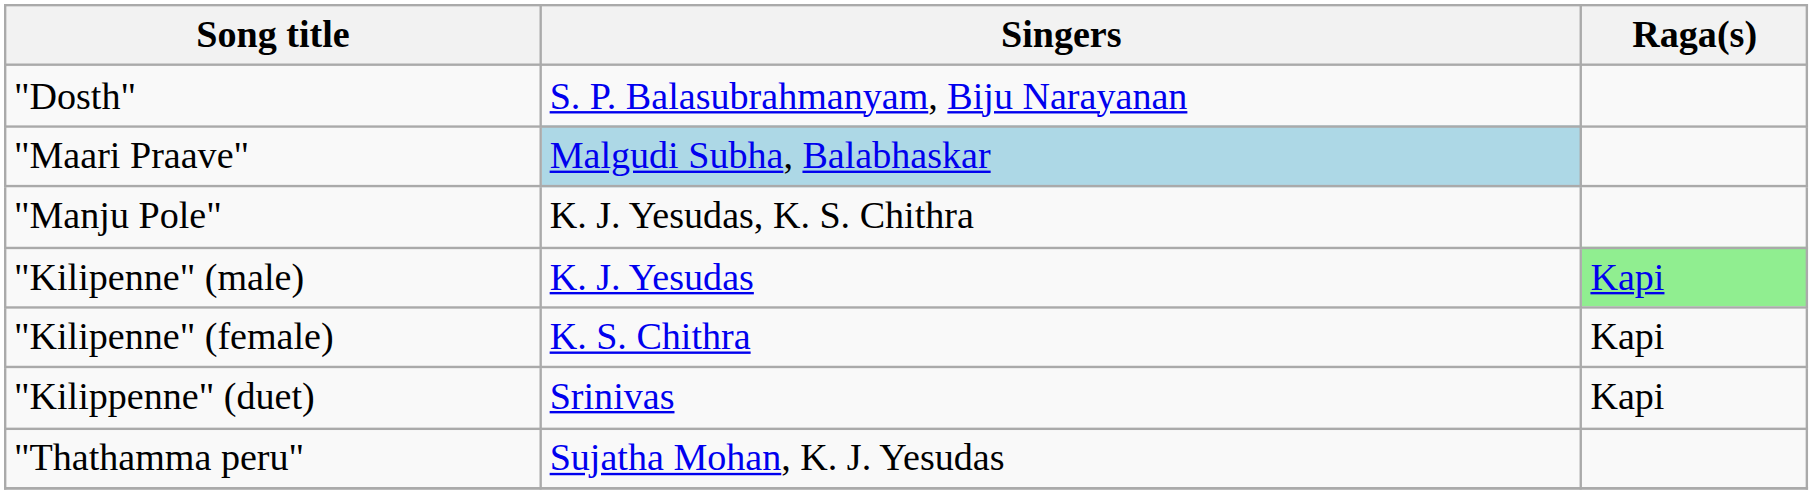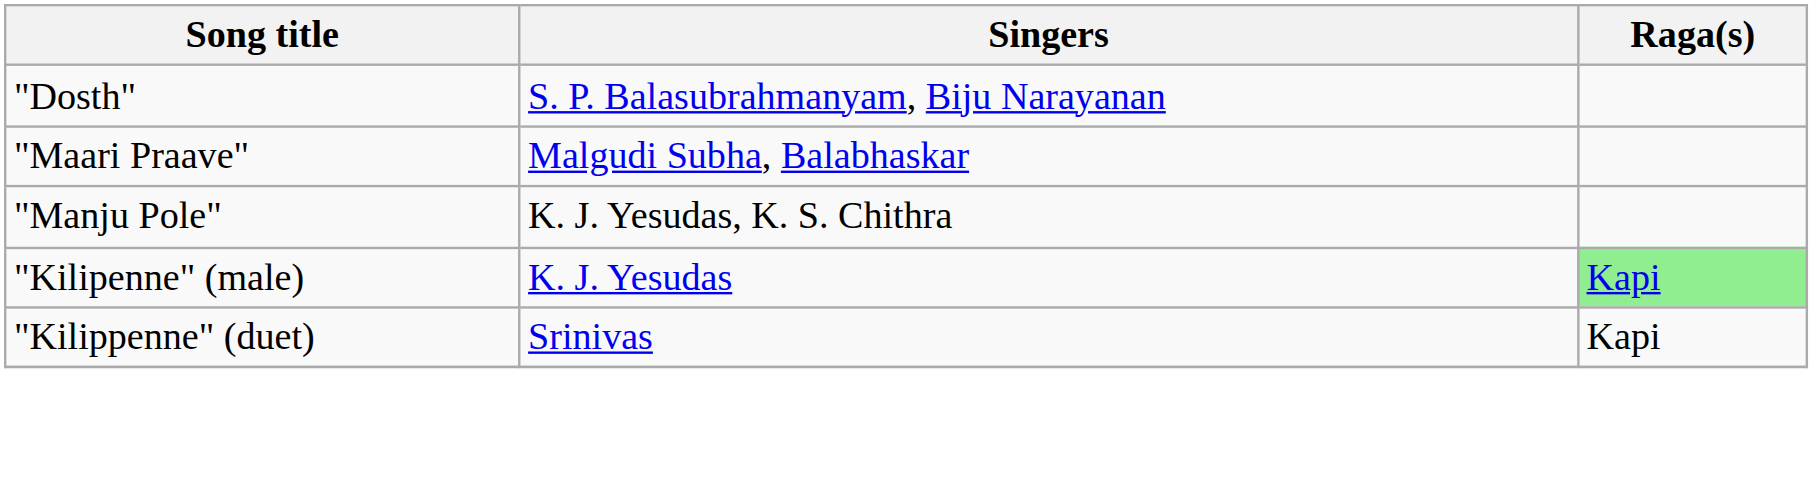"Maari Praave" | Singers: lightblue background -> no background
- row: "Kilipenne" (female) | K. S. Chithra | Kapi
- row: "Thathamma peru" | Sujatha Mohan, K. J. Yesudas
